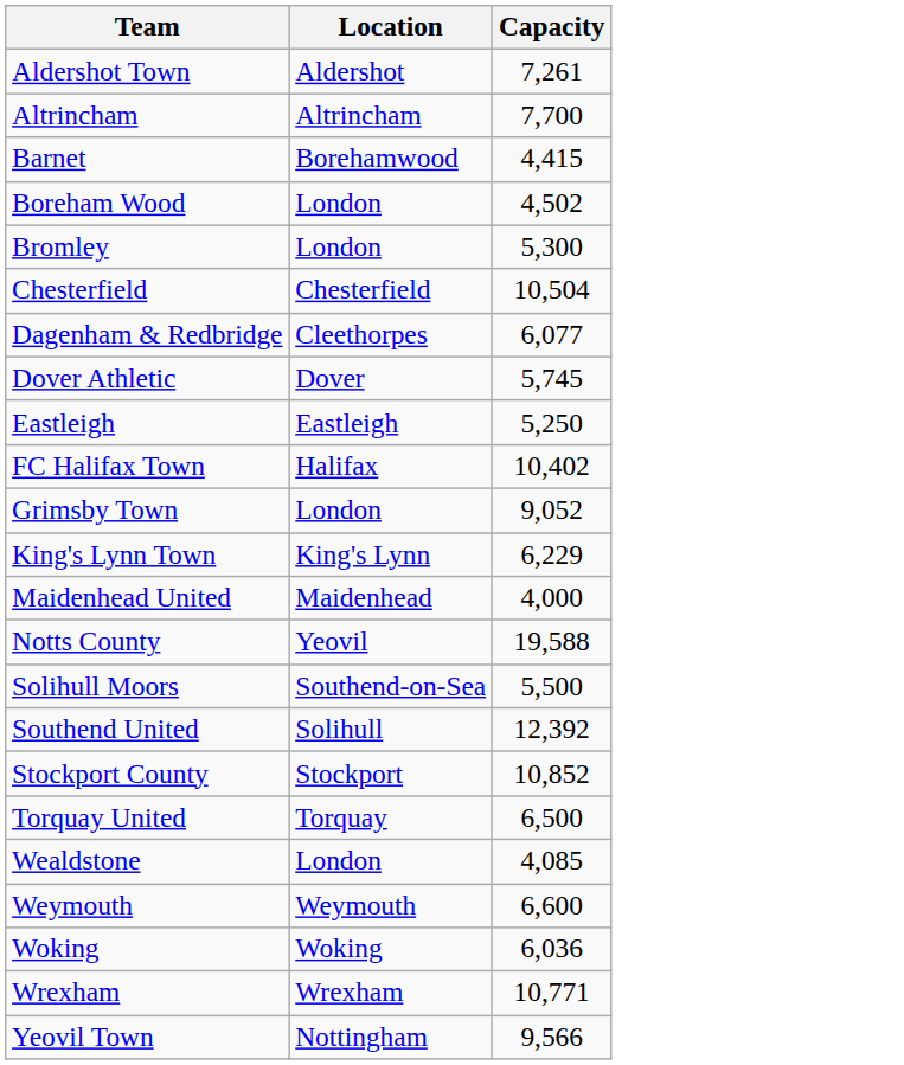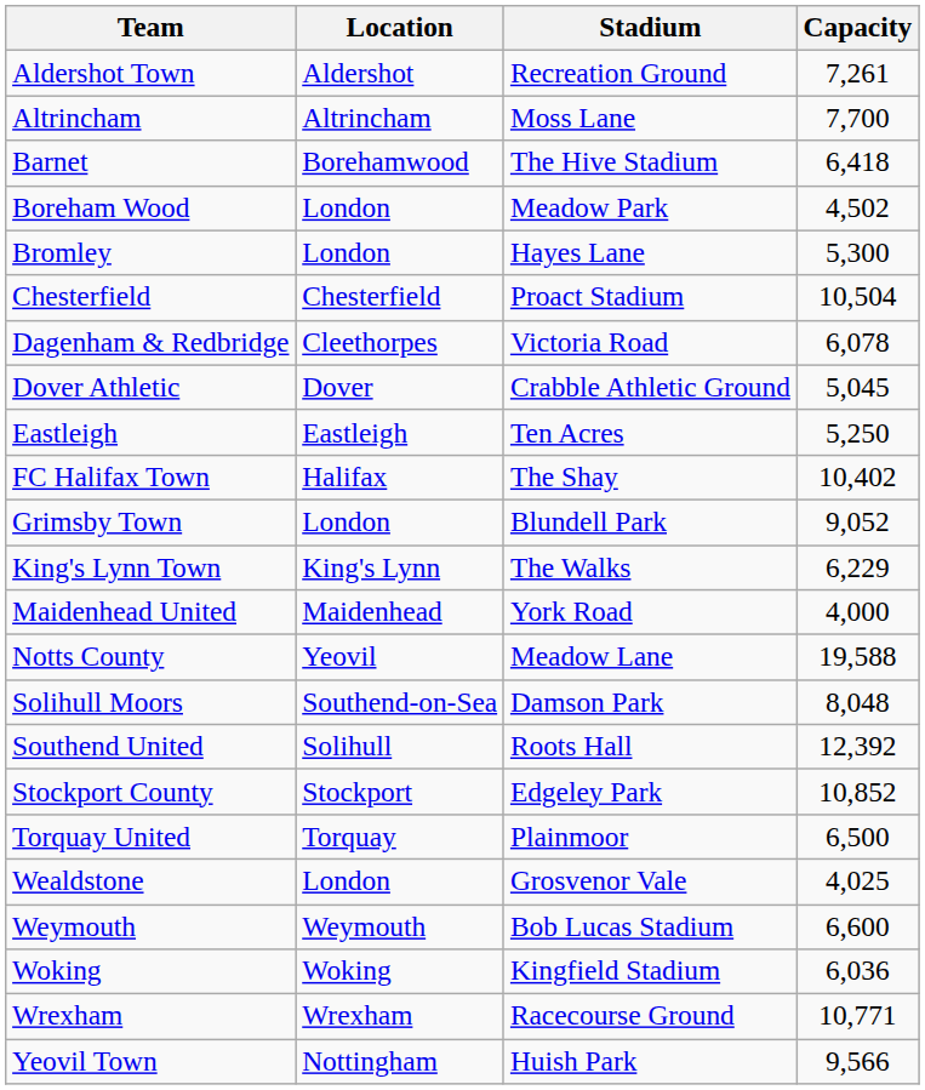+ column: Stadium | Recreation Ground | Moss Lane | The Hive Stadium | Meadow Park | Hayes Lane | Proact Stadium | Victoria Road | Crabble Athletic Ground | Ten Acres | The Shay | Blundell Park | The Walks | York Road | Meadow Lane | Damson Park | Roots Hall | Edgeley Park | Plainmoor | Grosvenor Vale | Bob Lucas Stadium | Kingfield Stadium | Racecourse Ground | Huish Park
Barnet | Capacity: 4,415 -> 6,418
Dagenham & Redbridge | Capacity: 6,077 -> 6,078
Dover Athletic | Capacity: 5,745 -> 5,045
Solihull Moors | Capacity: 5,500 -> 8,048
Wealdstone | Capacity: 4,085 -> 4,025
